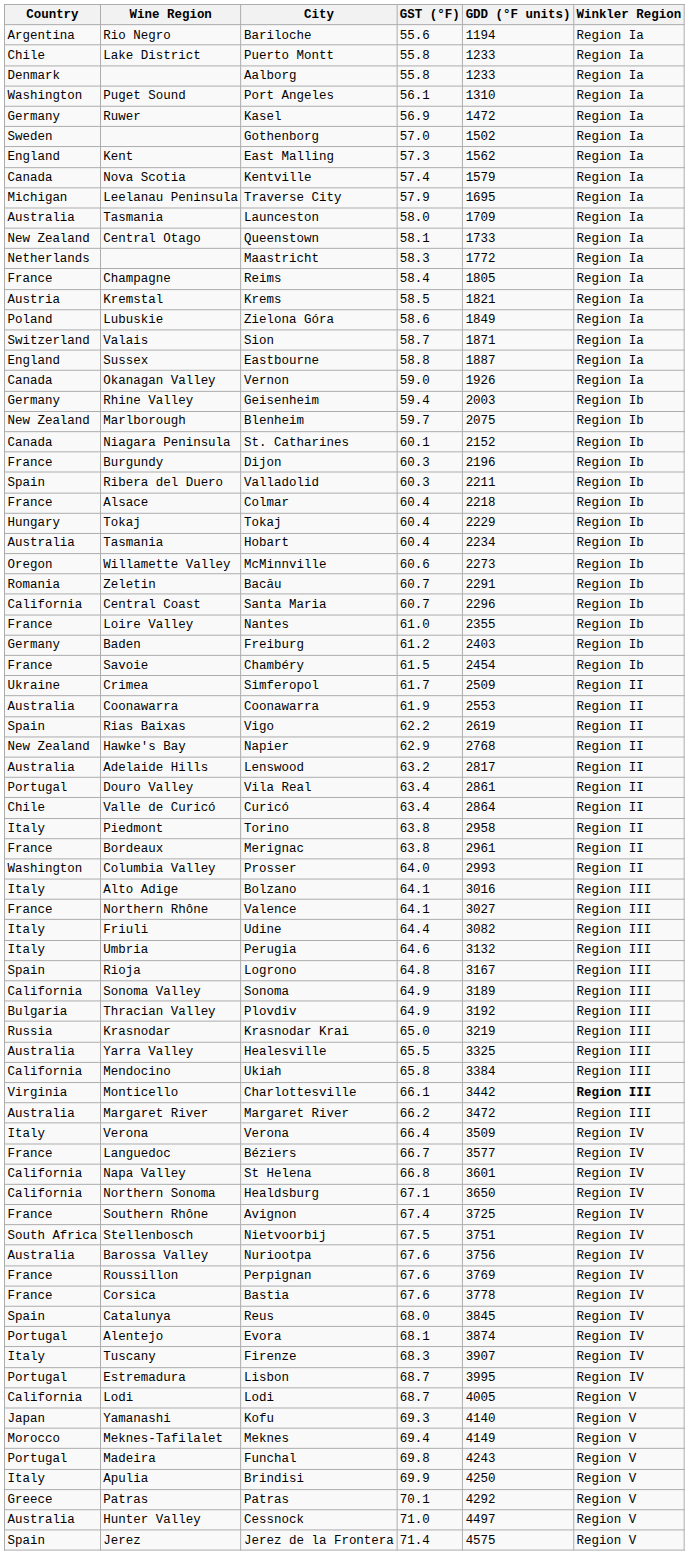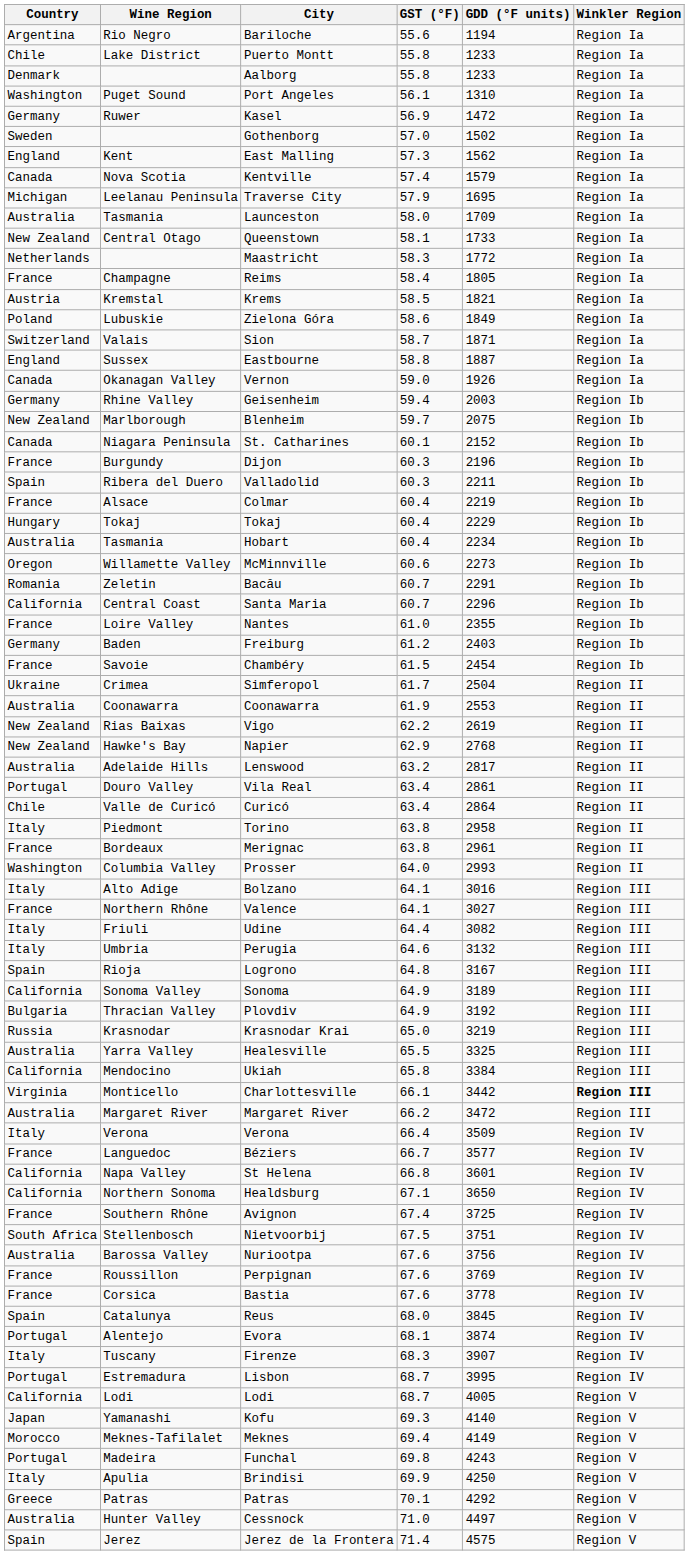Colmar | GDD (°F units): 2218 -> 2219
Simferopol | GDD (°F units): 2509 -> 2504
Vigo | Country: Spain -> New Zealand
